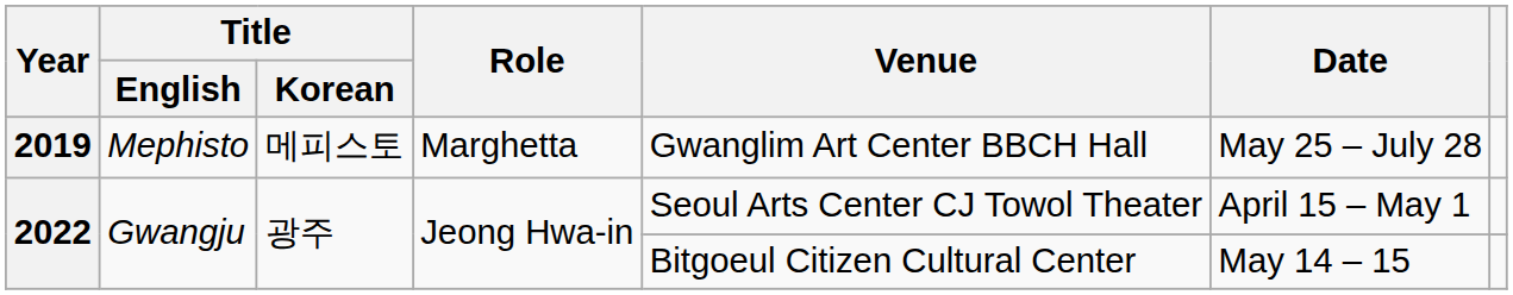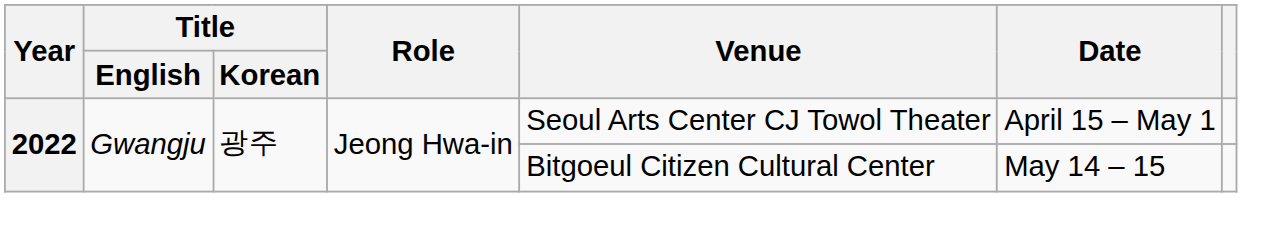- row: 2019 | Mephisto | 메피스토 | Marghetta | Gwanglim Art Center BBCH Hall | May 25 – July 28
